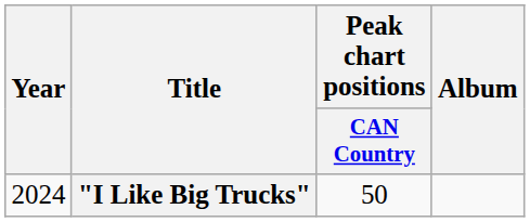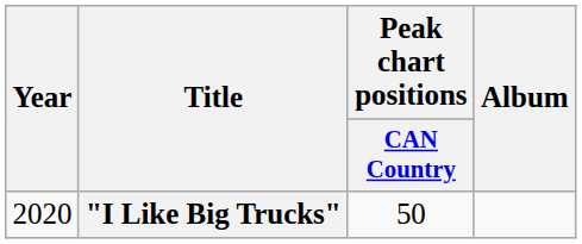"I Like Big Trucks" | Year: 2024 -> 2020
